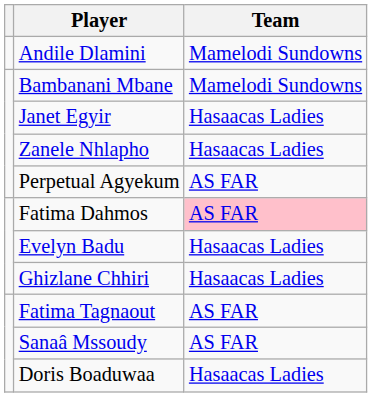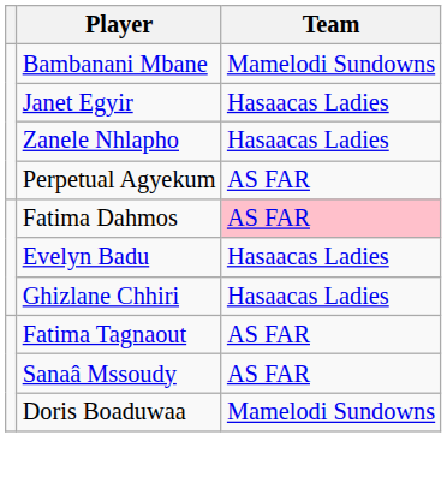- row: Andile Dlamini | Mamelodi Sundowns
Doris Boaduwaa | Team: Hasaacas Ladies -> Mamelodi Sundowns
